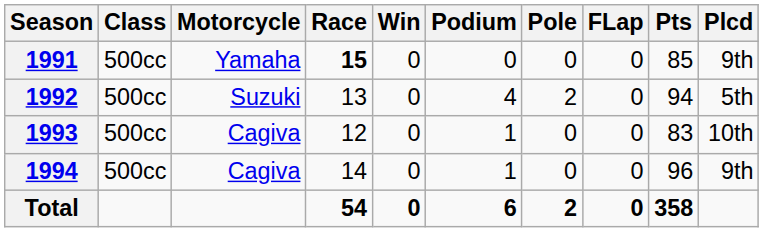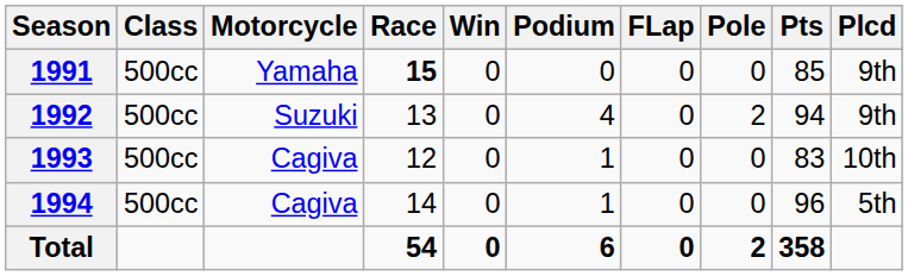columns swapped: Pole <-> FLap
1992 | Plcd: 5th -> 9th
1994 | Plcd: 9th -> 5th
